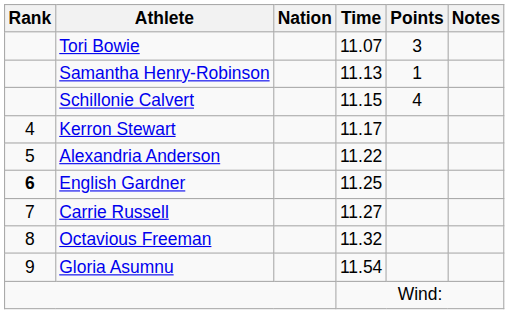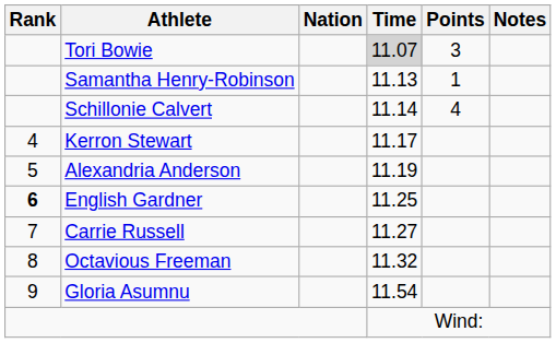Tori Bowie | Time: no background -> lightgrey background
Schillonie Calvert | Time: 11.15 -> 11.14
Alexandria Anderson | Time: 11.22 -> 11.19
